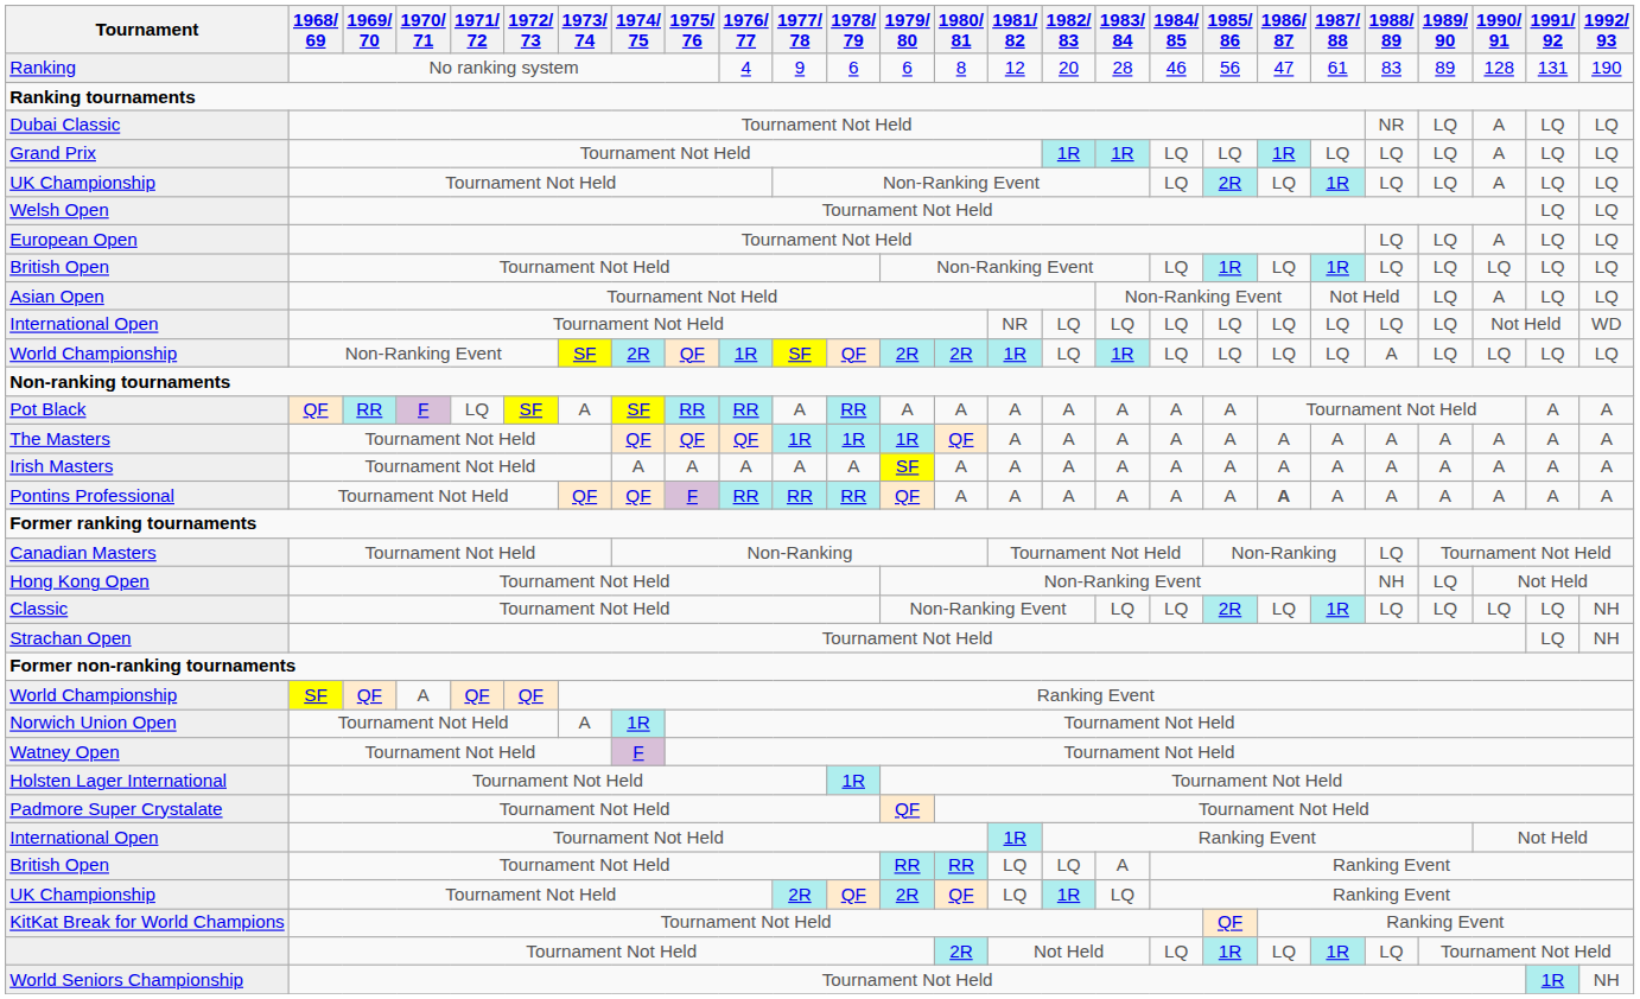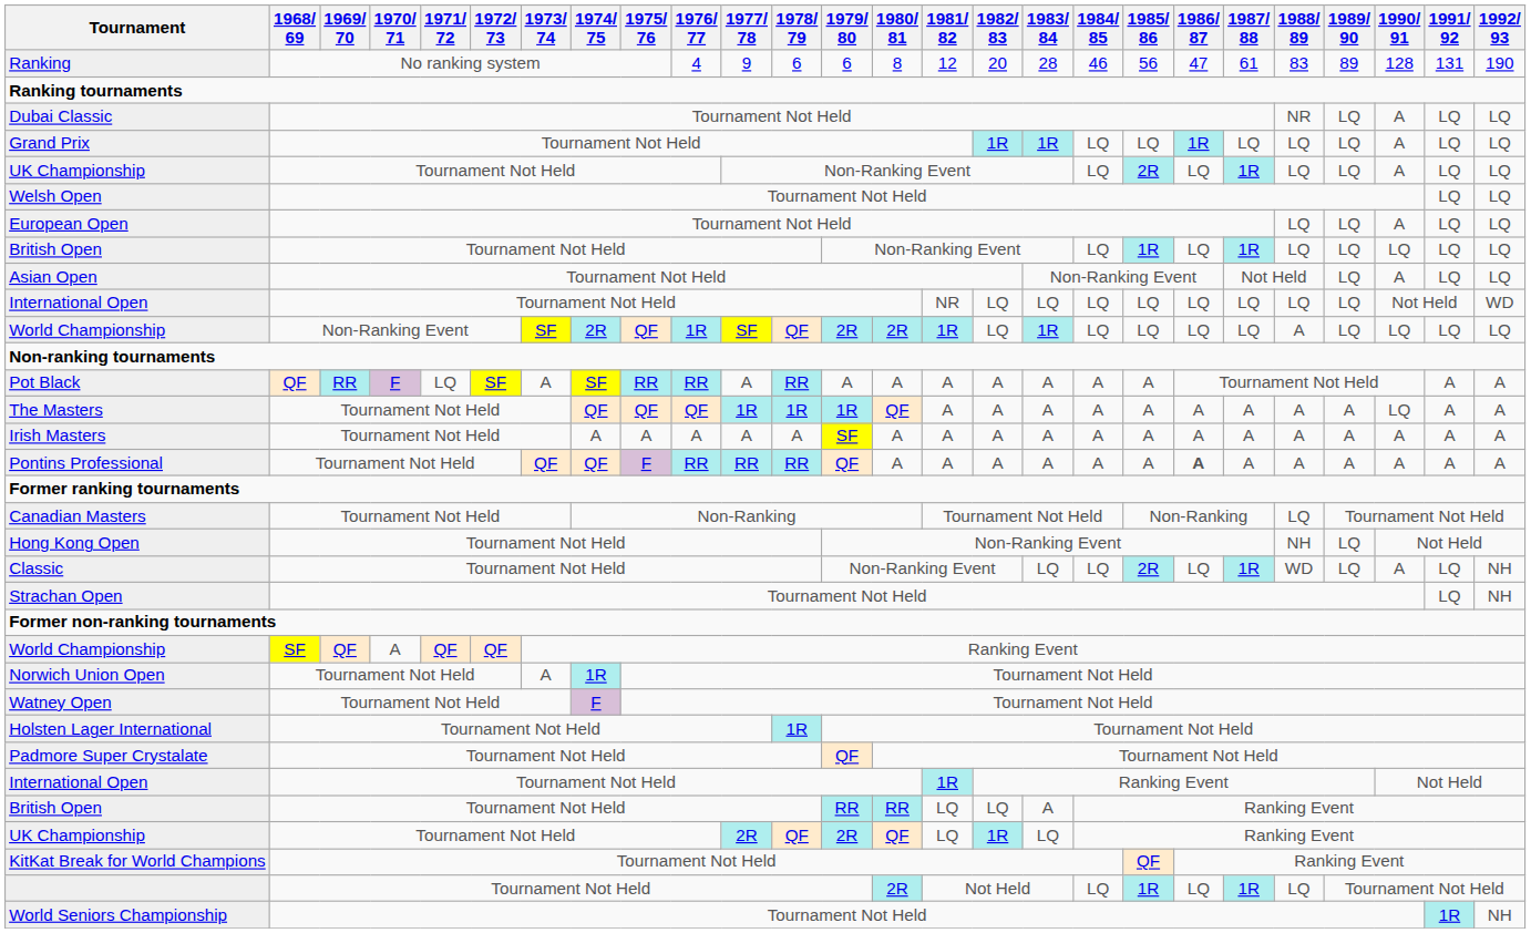The Masters | 1990/ 91: A -> LQ
Classic | 1988/ 89: LQ -> WD
Classic | 1990/ 91: LQ -> A
